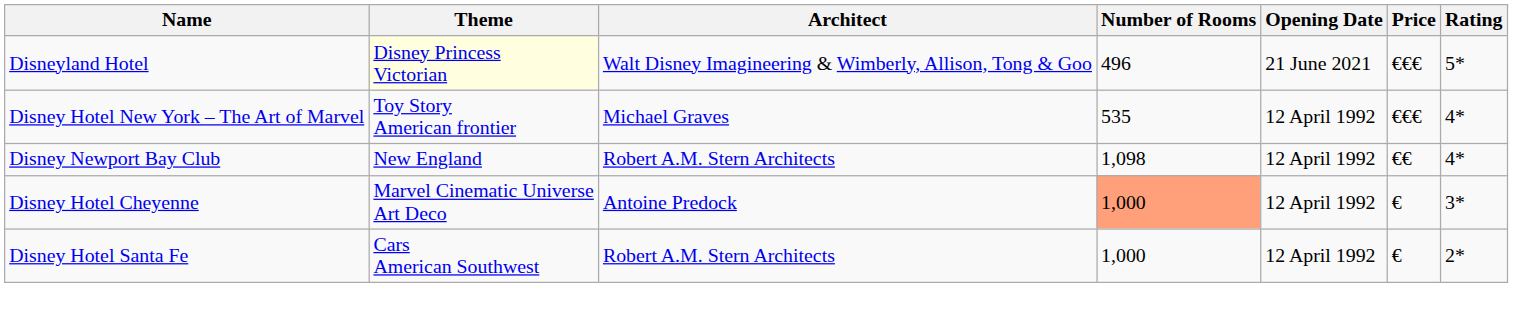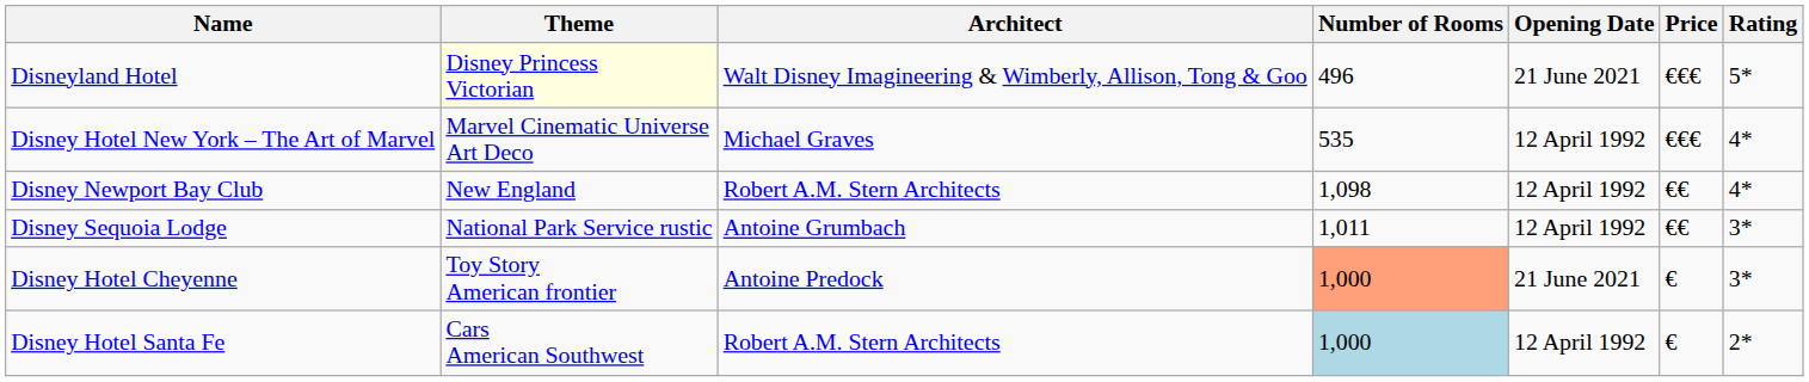Disney Hotel New York – The Art of Marvel | Theme: Toy Story American frontier -> Marvel Cinematic Universe Art Deco
+ row: Disney Sequoia Lodge | National Park Service rustic | Antoine Grumbach | 1,011 | 12 April 1992 | €€ | 3*
Disney Hotel Cheyenne | Theme: Marvel Cinematic Universe Art Deco -> Toy Story American frontier
Disney Hotel Cheyenne | Opening Date: 12 April 1992 -> 21 June 2021
Disney Hotel Santa Fe | Number of Rooms: no background -> lightblue background
